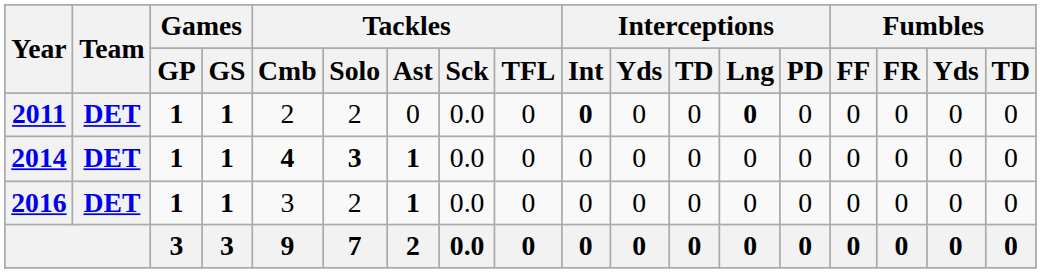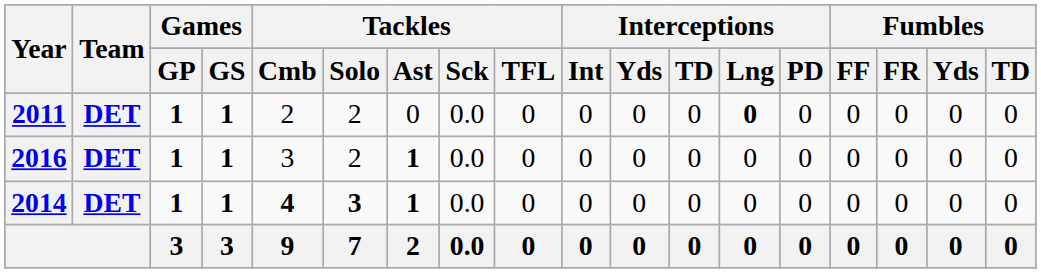2011 | Interceptions / Int: bold -> normal
rows swapped: 2014 <-> 2016
